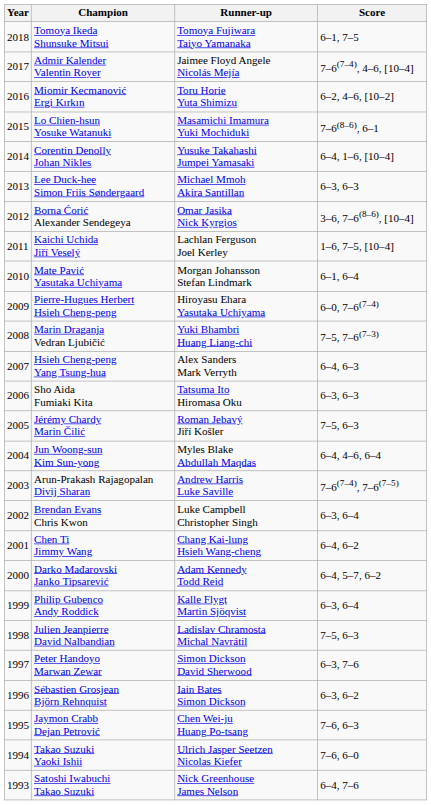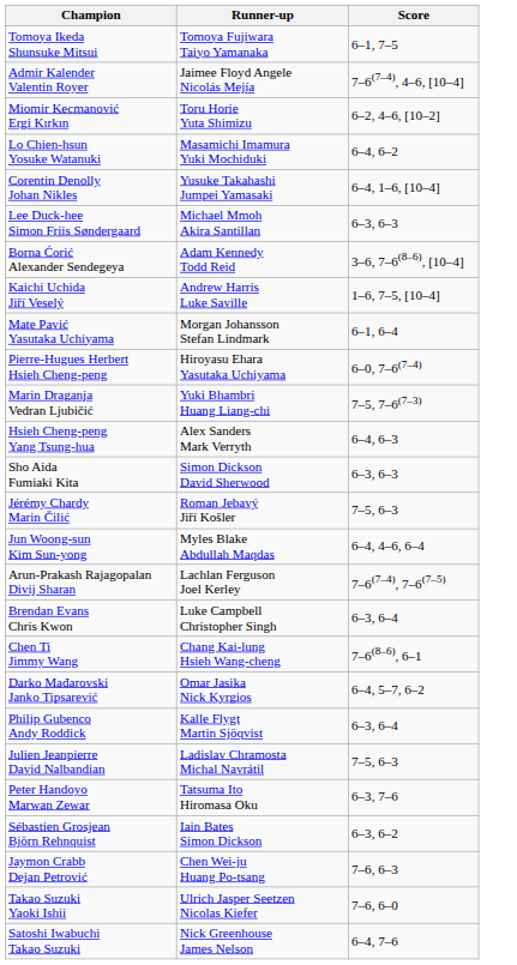- column: Year | 2018 | 2017 | 2016 | 2015 | 2014 | 2013 | 2012 | 2011 | 2010 | 2009 | 2008 | 2007 | 2006 | 2005 | 2004 | 2003 | 2002 | 2001 | 2000 | 1999 | 1998 | 1997 | 1996 | 1995 | 1994 | 1993
Lo Chien-hsun Yosuke Watanuki | Score: 7–6(8–6), 6–1 -> 6–4, 6–2
Borna Ćorić Alexander Sendegeya | Runner-up: Omar Jasika Nick Kyrgios -> Adam Kennedy Todd Reid
Kaichi Uchida Jiří Veselý | Runner-up: Lachlan Ferguson Joel Kerley -> Andrew Harris Luke Saville
Sho Aida Fumiaki Kita | Runner-up: Tatsuma Ito Hiromasa Oku -> Simon Dickson David Sherwood
Arun-Prakash Rajagopalan Divij Sharan | Runner-up: Andrew Harris Luke Saville -> Lachlan Ferguson Joel Kerley
Chen Ti Jimmy Wang | Score: 6–4, 6–2 -> 7–6(8–6), 6–1
Darko Mađarovski Janko Tipsarević | Runner-up: Adam Kennedy Todd Reid -> Omar Jasika Nick Kyrgios
Peter Handoyo Marwan Zewar | Runner-up: Simon Dickson David Sherwood -> Tatsuma Ito Hiromasa Oku
